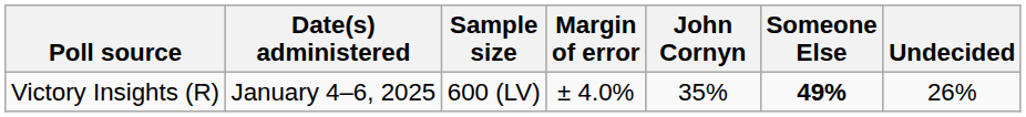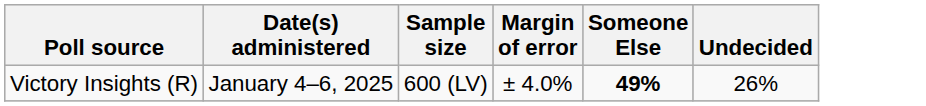- column: John Cornyn | 35%
